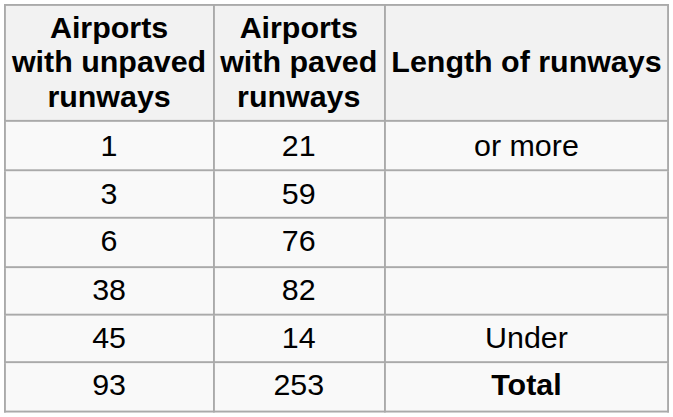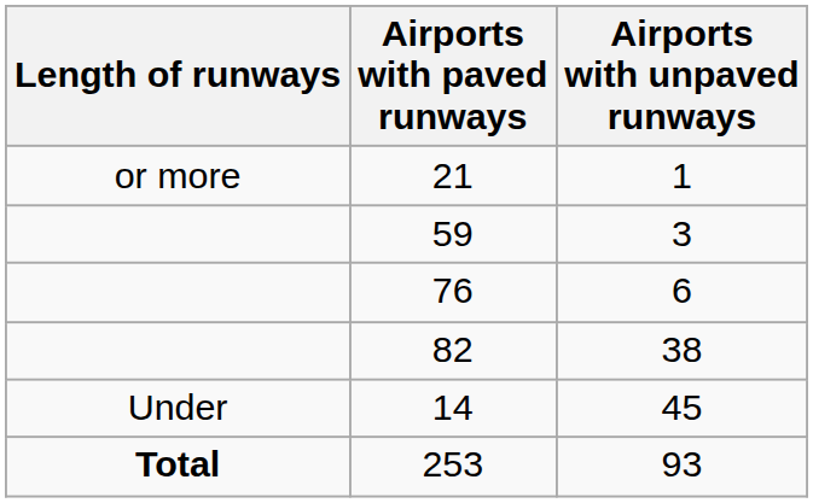columns swapped: Length of runways <-> Airports with unpaved runways
